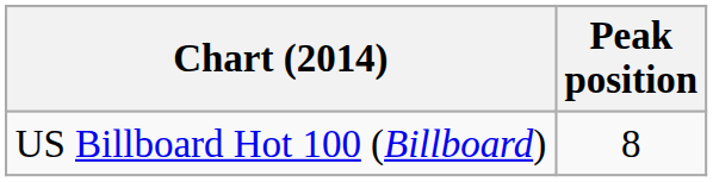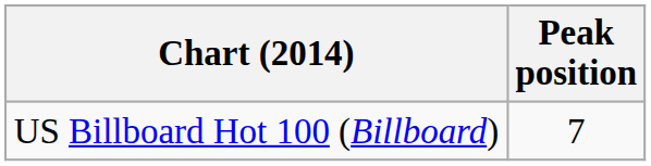US Billboard Hot 100 (Billboard) | Peak position: 8 -> 7
